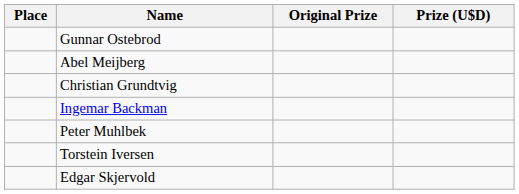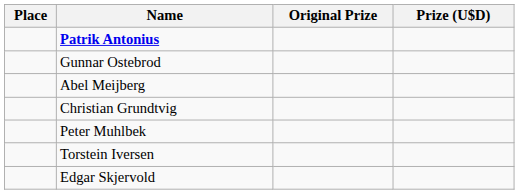+ row: Patrik Antonius
- row: Ingemar Backman
